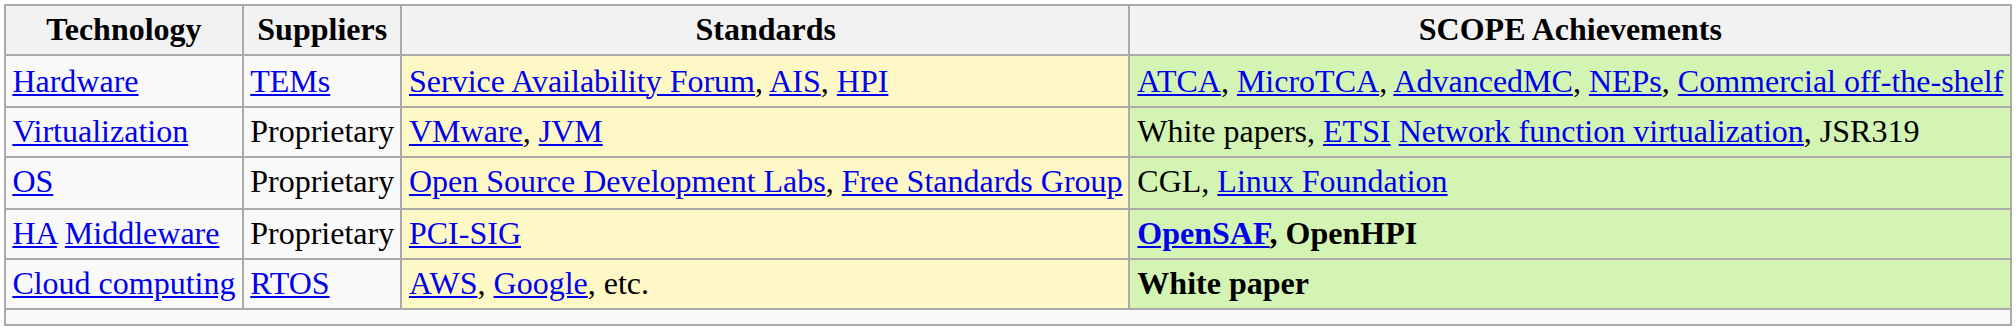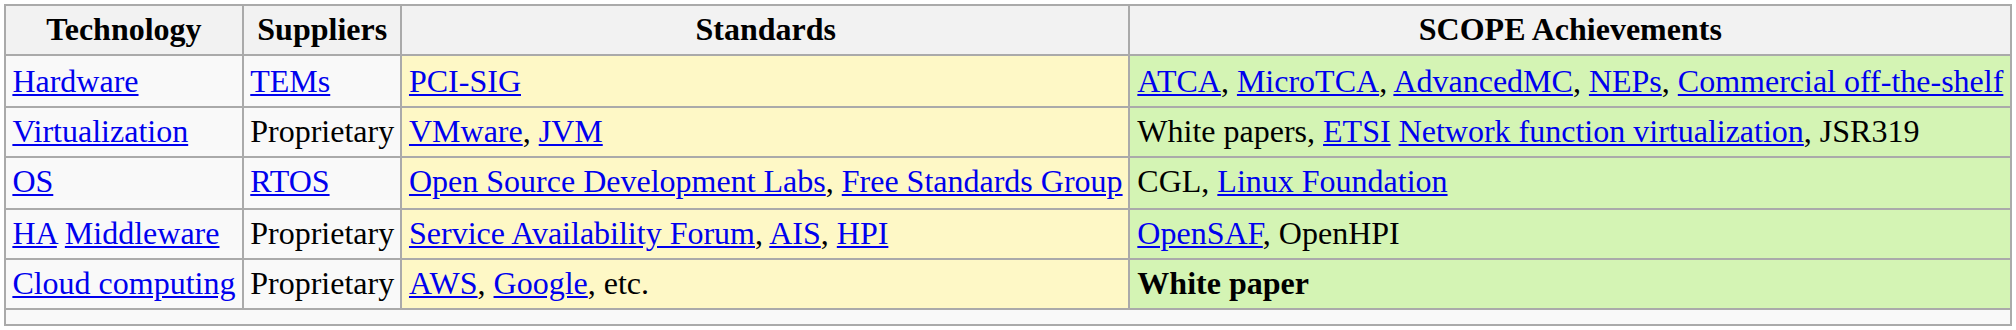Hardware | Standards: Service Availability Forum, AIS, HPI -> PCI-SIG
OS | Suppliers: Proprietary -> RTOS
HA Middleware | Standards: PCI-SIG -> Service Availability Forum, AIS, HPI
HA Middleware | SCOPE Achievements: bold -> normal
Cloud computing | Suppliers: RTOS -> Proprietary
